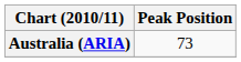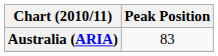Australia (ARIA) | Peak Position: 73 -> 83
